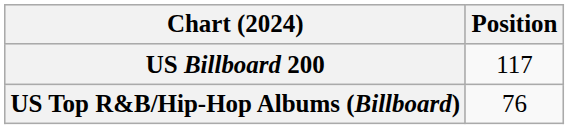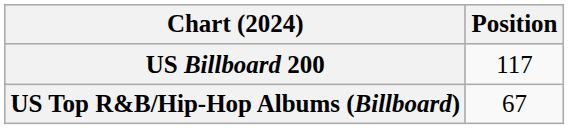US Top R&B/Hip-Hop Albums (Billboard) | Position: 76 -> 67
